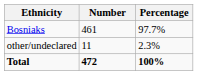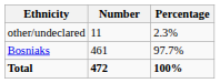rows swapped: Bosniaks <-> other/undeclared
